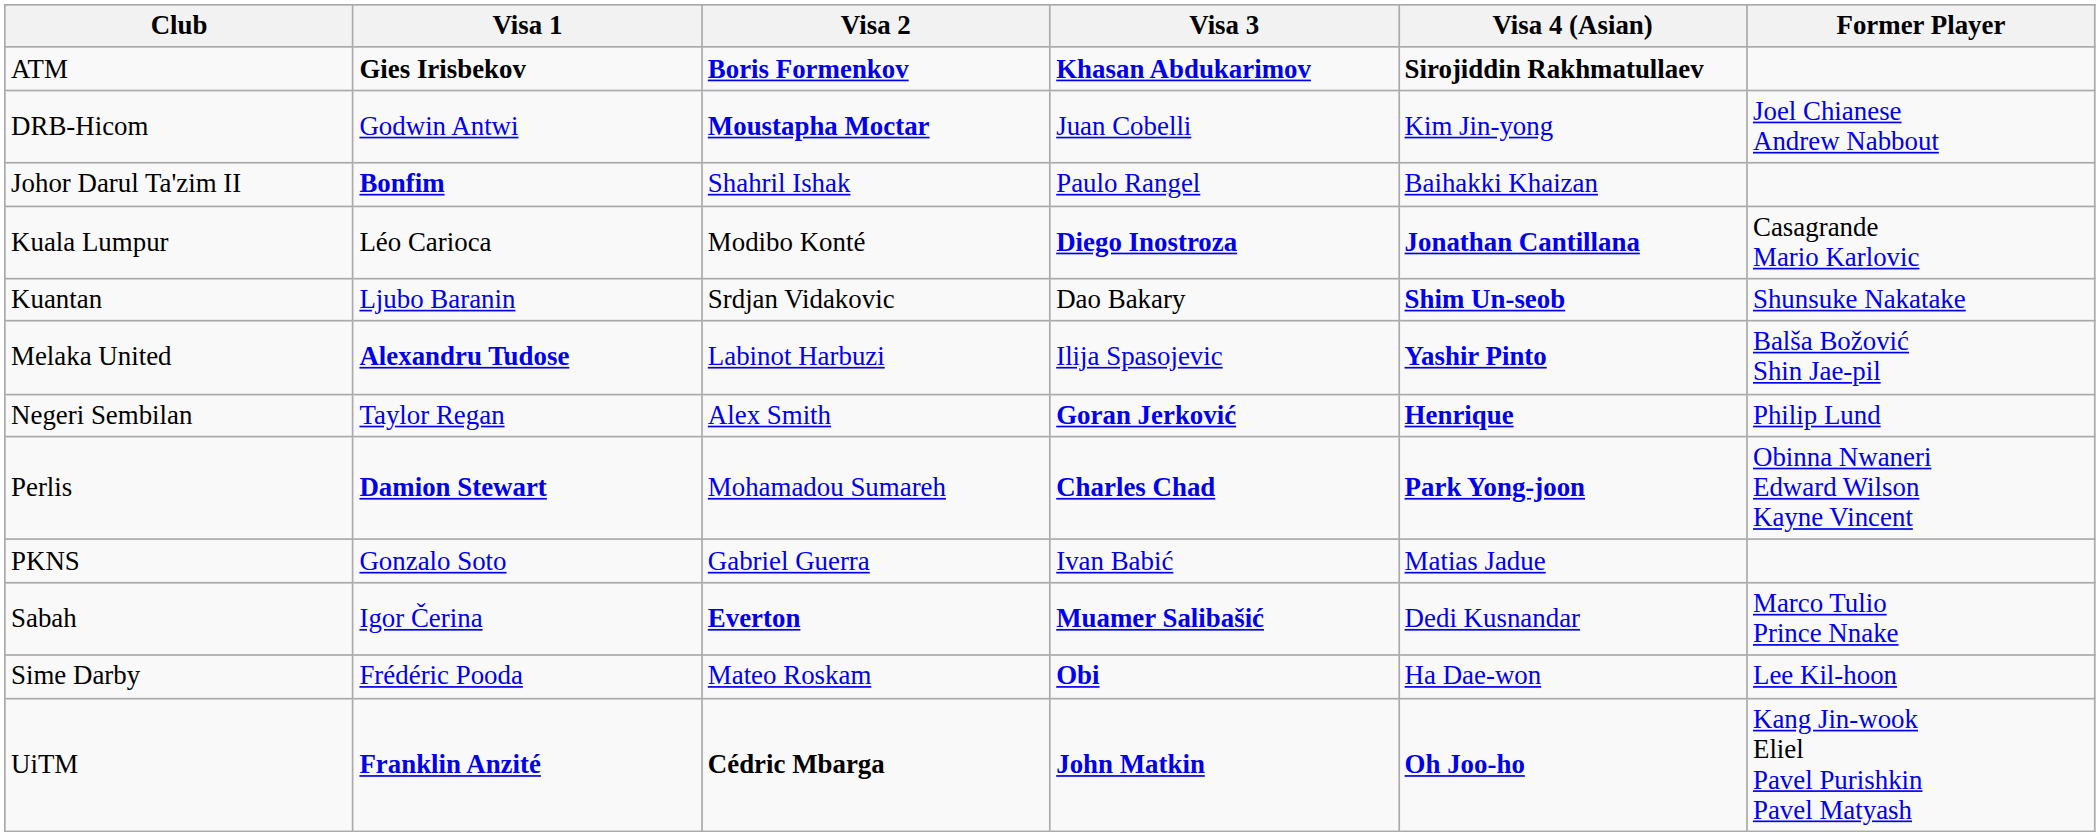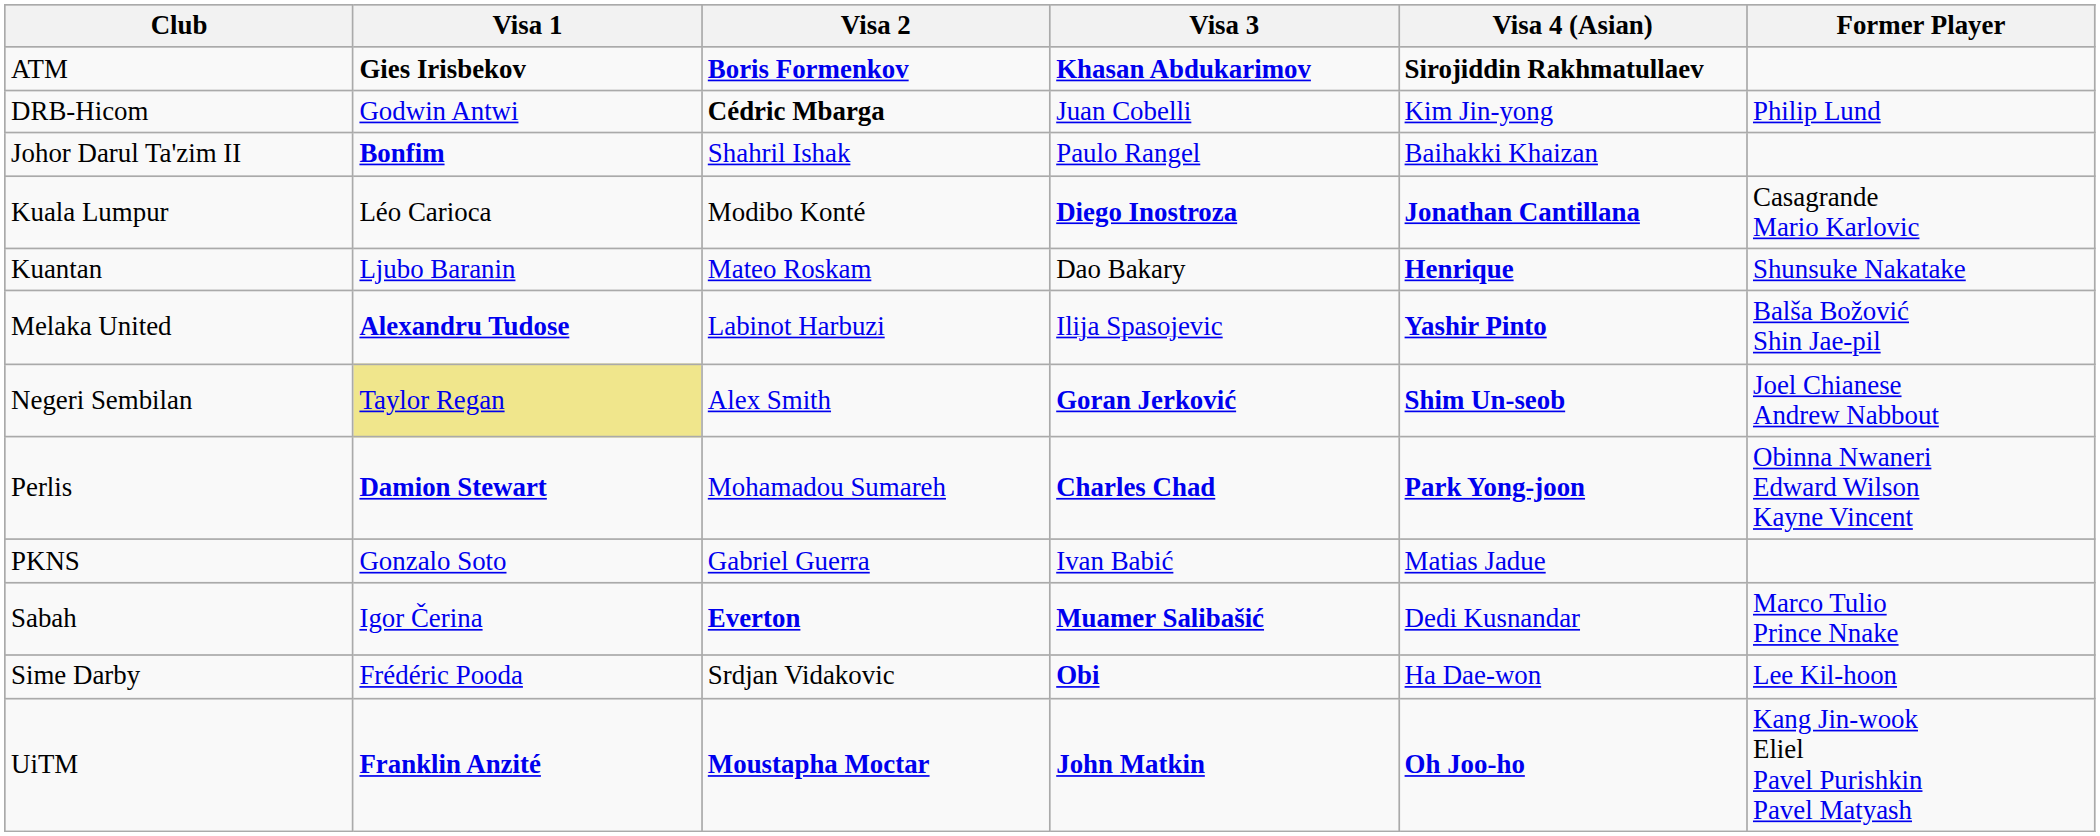DRB-Hicom | Visa 2: Moustapha Moctar -> Cédric Mbarga
DRB-Hicom | Former Player: Joel Chianese Andrew Nabbout -> Philip Lund
Kuantan | Visa 2: Srdjan Vidakovic -> Mateo Roskam
Kuantan | Visa 4 (Asian): Shim Un-seob -> Henrique
Negeri Sembilan | Visa 1: no background -> khaki background
Negeri Sembilan | Visa 4 (Asian): Henrique -> Shim Un-seob
Negeri Sembilan | Former Player: Philip Lund -> Joel Chianese Andrew Nabbout
Sime Darby | Visa 2: Mateo Roskam -> Srdjan Vidakovic
UiTM | Visa 2: Cédric Mbarga -> Moustapha Moctar
